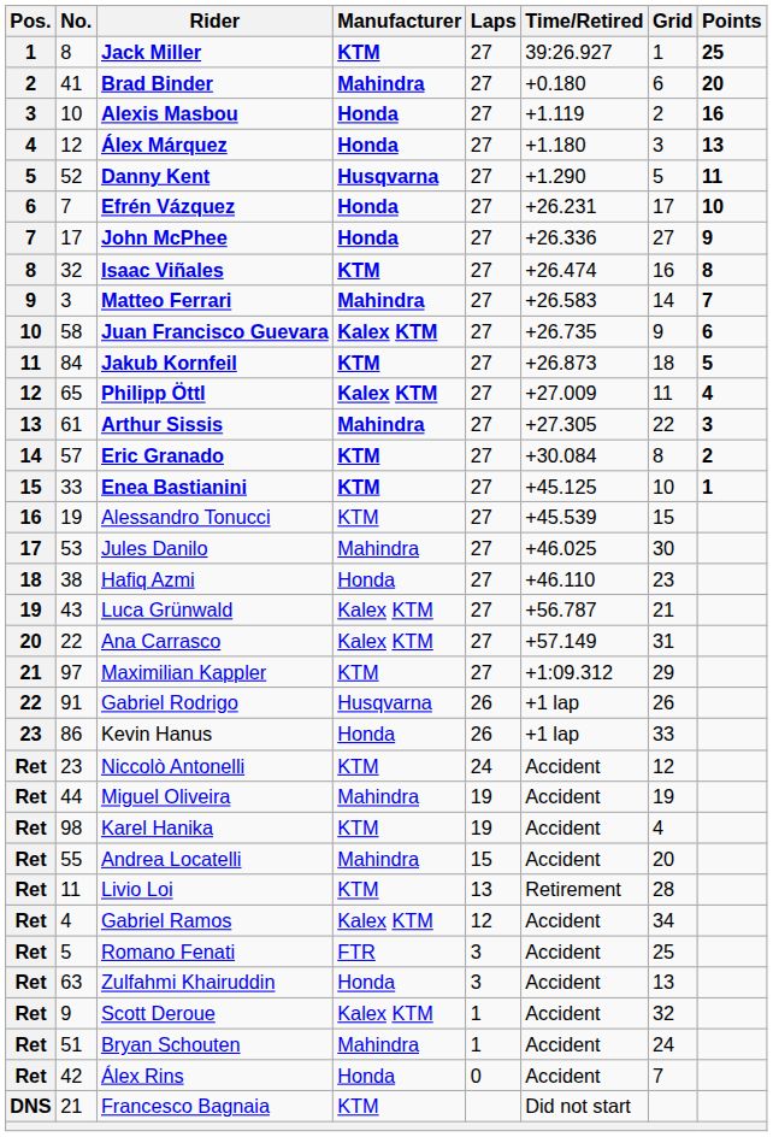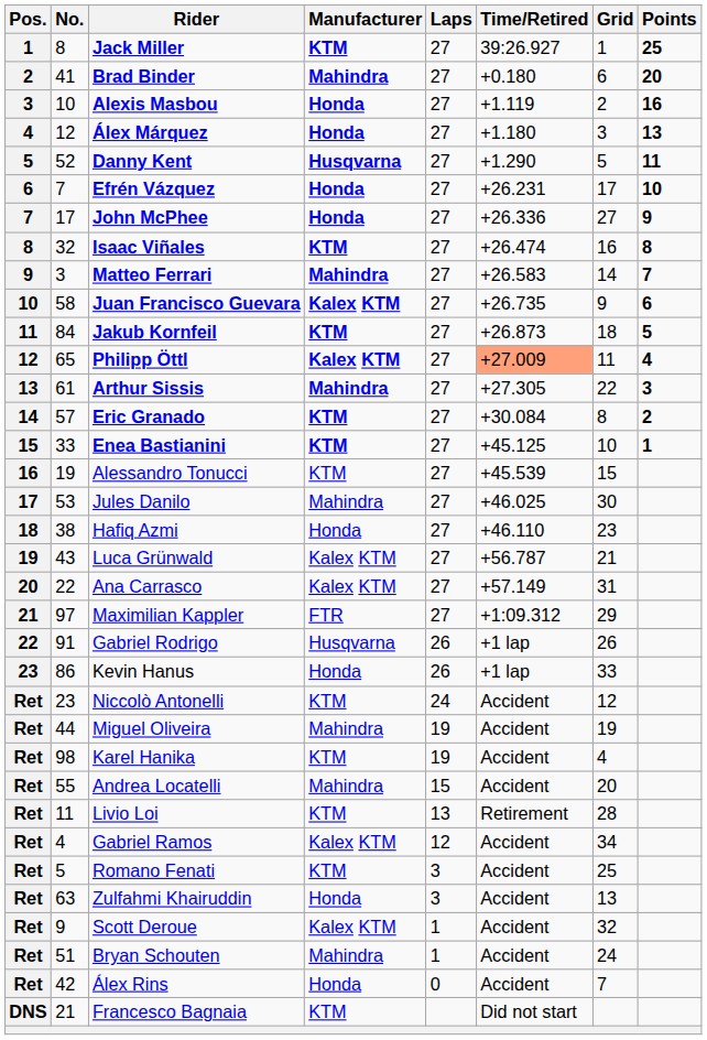Philipp Öttl | Time/Retired: no background -> lightsalmon background
Maximilian Kappler | Manufacturer: KTM -> FTR
Romano Fenati | Manufacturer: FTR -> KTM
